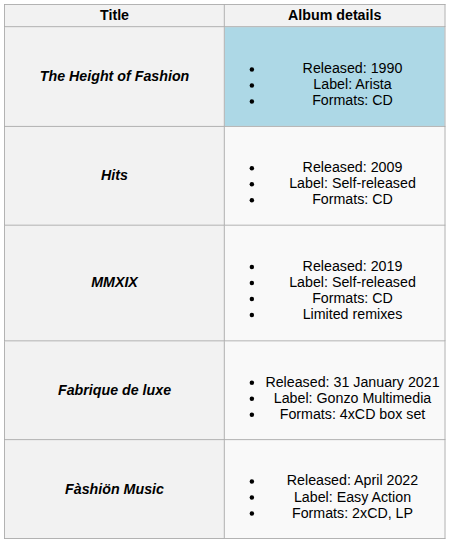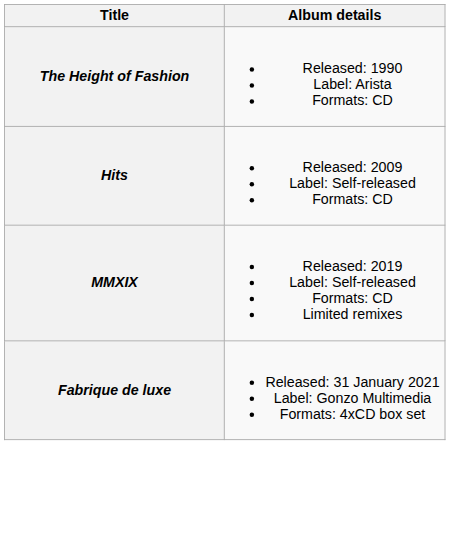The Height of Fashion | Album details: lightblue background -> no background
- row: Fàshiön Music | Released: April 2022 Label: Easy Action Formats: 2xCD, LP
